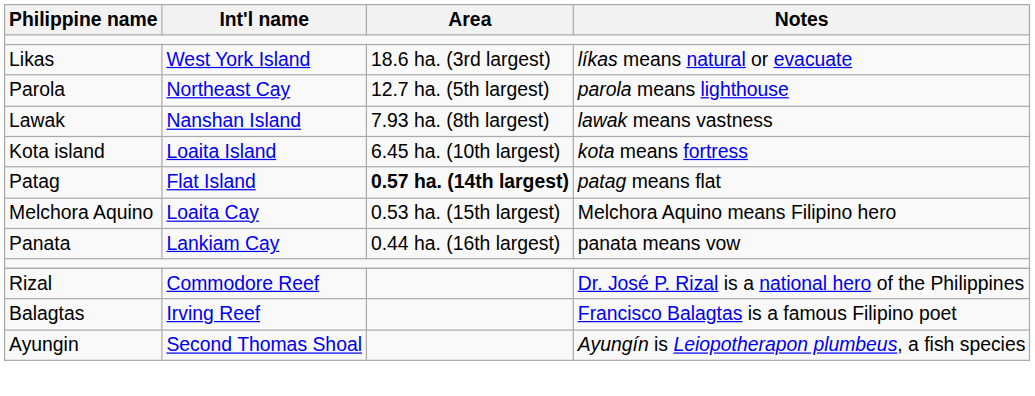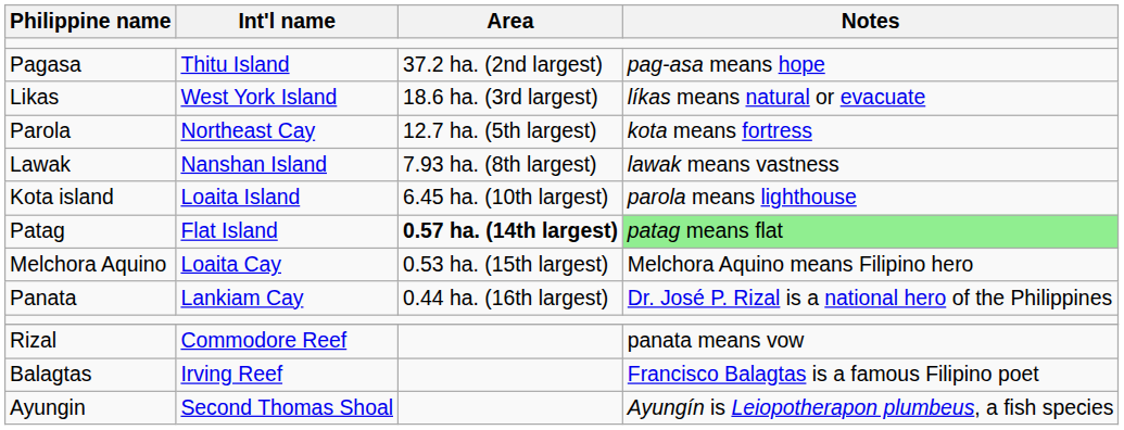+ row: Pagasa | Thitu Island | 37.2 ha. (2nd largest) | pag-asa means hope
Parola | Notes: parola means lighthouse -> kota means fortress
Kota island | Notes: kota means fortress -> parola means lighthouse
Patag | Notes: no background -> lightgreen background
Panata | Notes: panata means vow -> Dr. José P. Rizal is a national hero of the Philippines
Rizal | Notes: Dr. José P. Rizal is a national hero of the Philippines -> panata means vow
